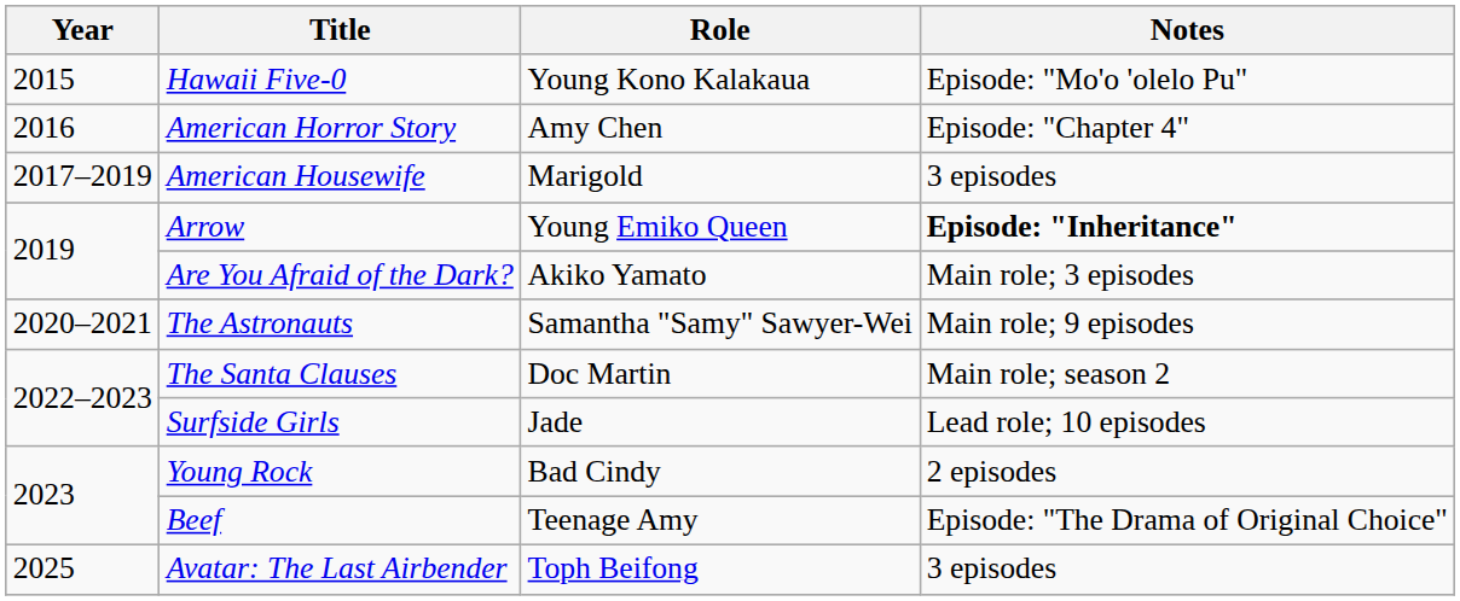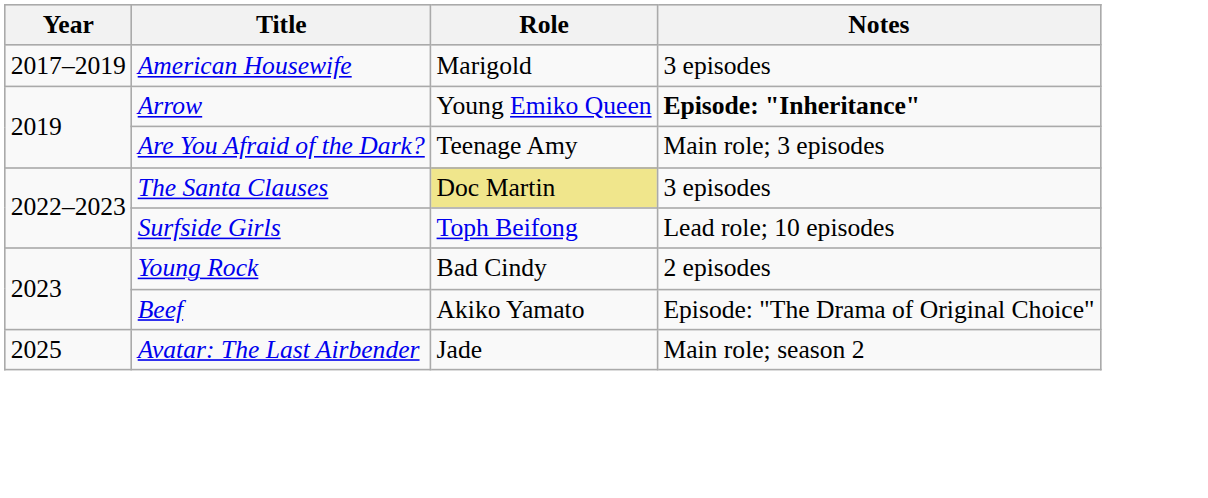- row: 2015 | Hawaii Five-0 | Young Kono Kalakaua | Episode: "Mo'o 'olelo Pu"
- row: 2016 | American Horror Story | Amy Chen | Episode: "Chapter 4"
Are You Afraid of the Dark? | Role: Akiko Yamato -> Teenage Amy
- row: 2020–2021 | The Astronauts | Samantha "Samy" Sawyer-Wei | Main role; 9 episodes
The Santa Clauses | Role: no background -> khaki background
The Santa Clauses | Notes: Main role; season 2 -> 3 episodes
Surfside Girls | Role: Jade -> Toph Beifong
Beef | Role: Teenage Amy -> Akiko Yamato
Avatar: The Last Airbender | Role: Toph Beifong -> Jade
Avatar: The Last Airbender | Notes: 3 episodes -> Main role; season 2
